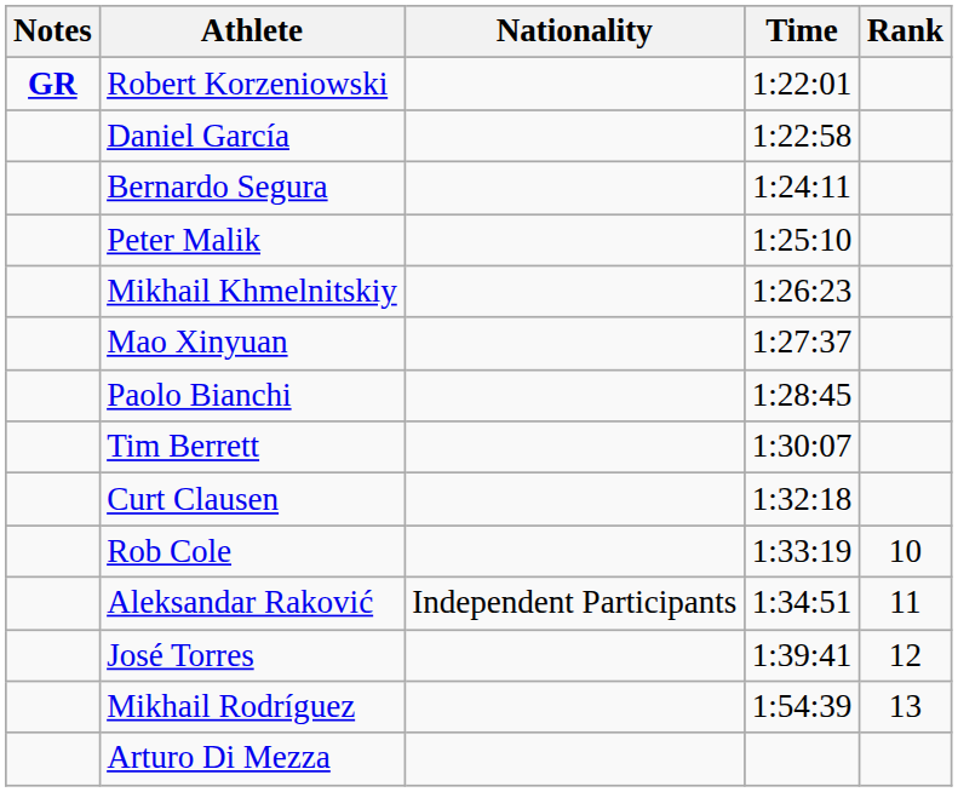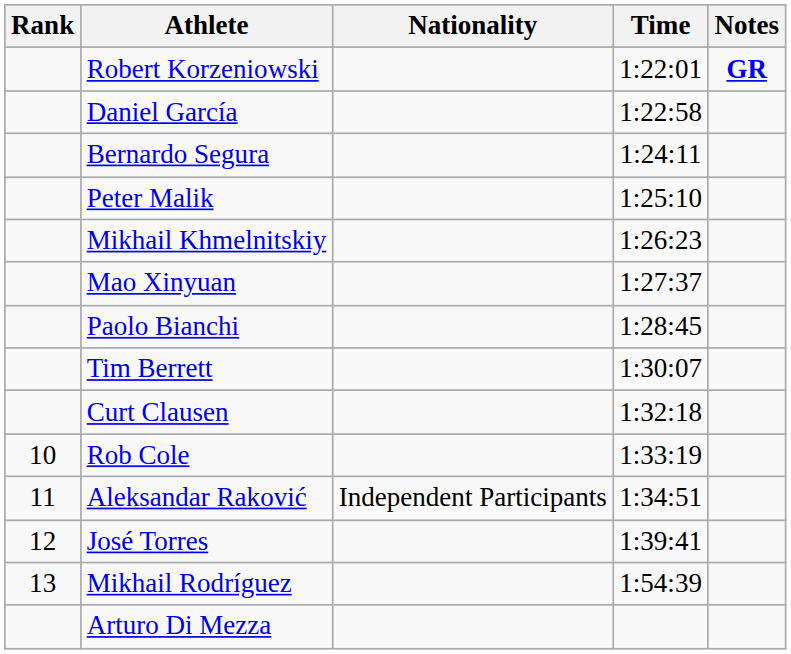columns swapped: Rank <-> Notes
